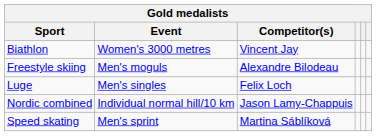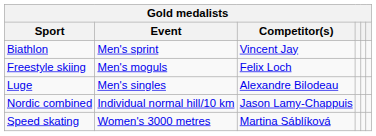Biathlon | Event: Women's 3000 metres -> Men's sprint
Freestyle skiing | Competitor(s): Alexandre Bilodeau -> Felix Loch
Luge | Competitor(s): Felix Loch -> Alexandre Bilodeau
Speed skating | Event: Men's sprint -> Women's 3000 metres
